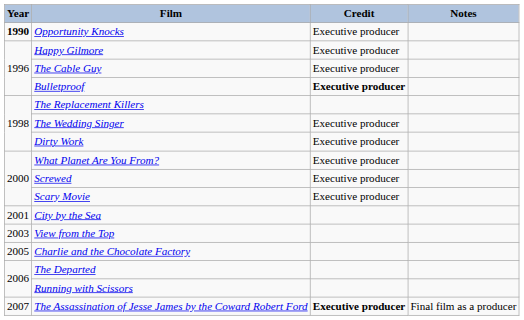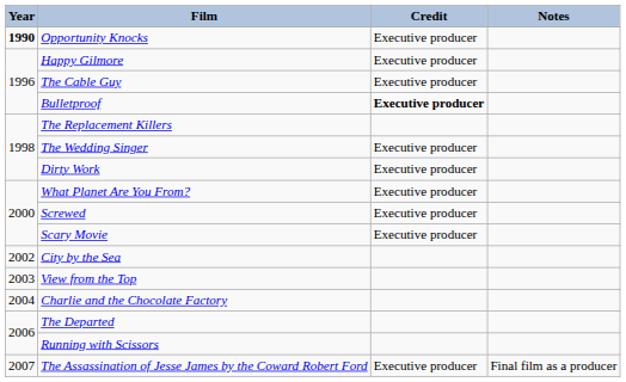City by the Sea | Year: 2001 -> 2002
Charlie and the Chocolate Factory | Year: 2005 -> 2004
The Assassination of Jesse James by the Coward Robert Ford | Credit: bold -> normal
